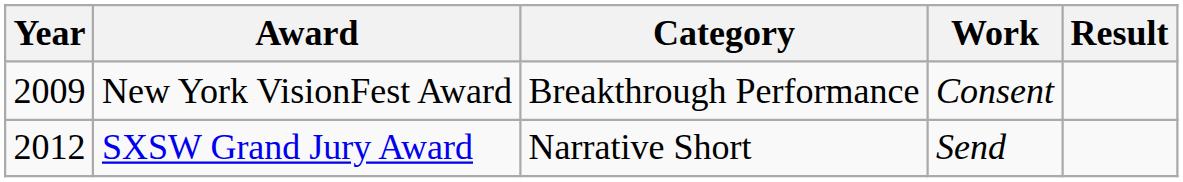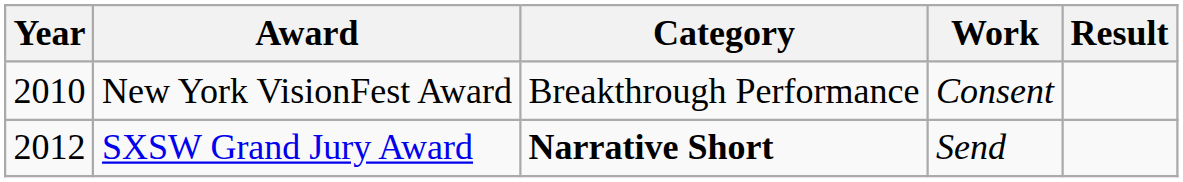New York VisionFest Award | Year: 2009 -> 2010
SXSW Grand Jury Award | Category: normal -> bold
